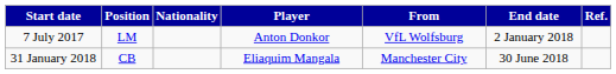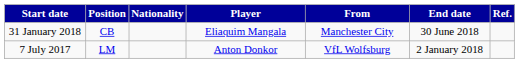rows swapped: 7 July 2017 <-> 31 January 2018
